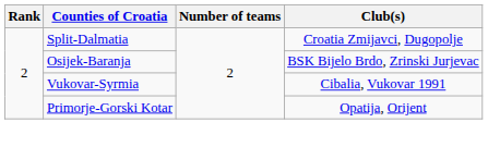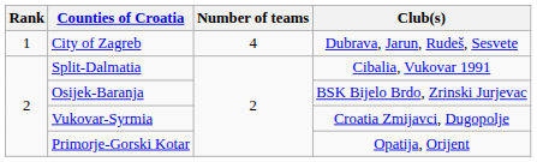+ row: 1 | City of Zagreb | 4 | Dubrava, Jarun, Rudeš, Sesvete
Split-Dalmatia | Club(s): Croatia Zmijavci, Dugopolje -> Cibalia, Vukovar 1991
Vukovar-Syrmia | Club(s): Cibalia, Vukovar 1991 -> Croatia Zmijavci, Dugopolje
